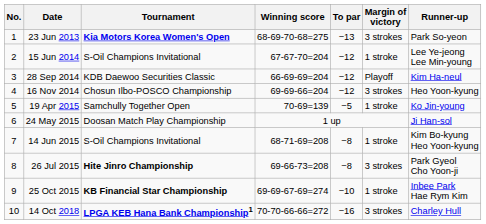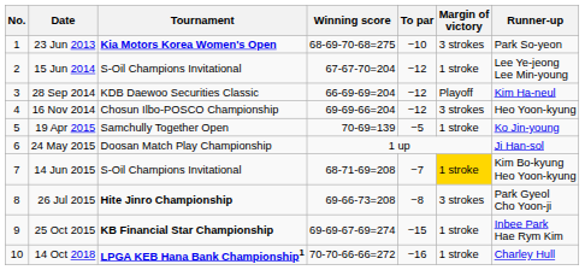23 Jun 2013 | To par: −13 -> −10
14 Jun 2015 | To par: −8 -> −7
14 Jun 2015 | Margin of victory: no background -> gold background
25 Oct 2015 | To par: −10 -> −15
14 Oct 2018 | Margin of victory: 3 strokes -> 1 stroke
